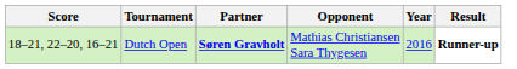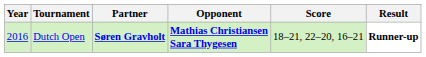columns swapped: Year <-> Score
Dutch Open | Opponent: normal -> bold
